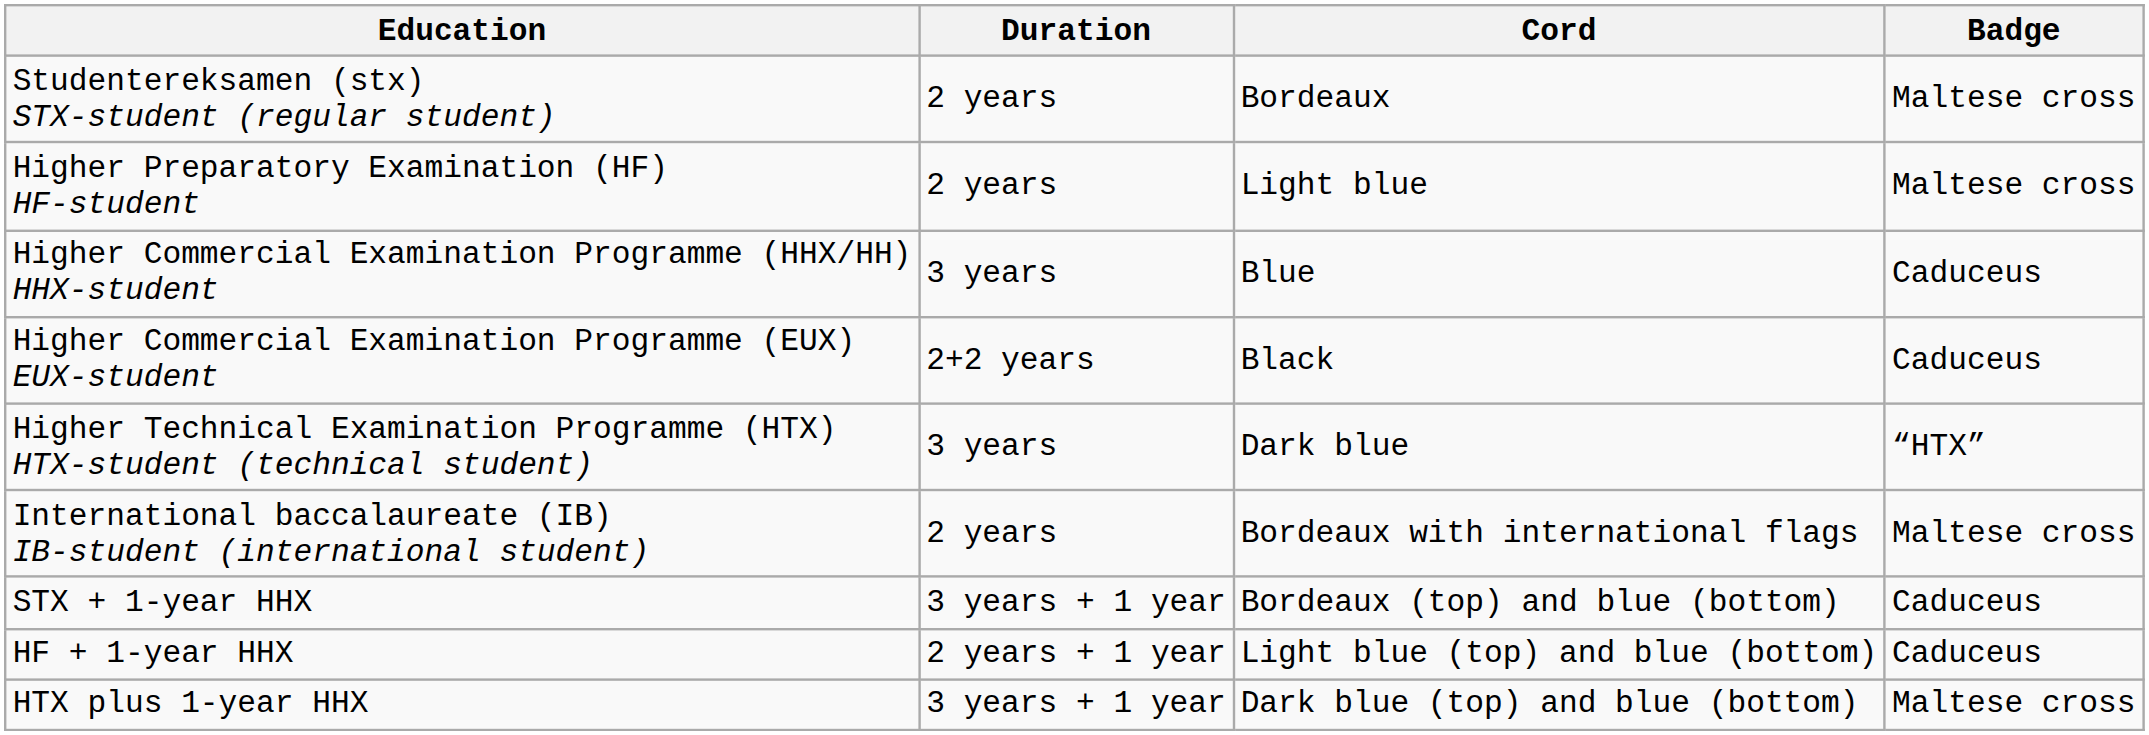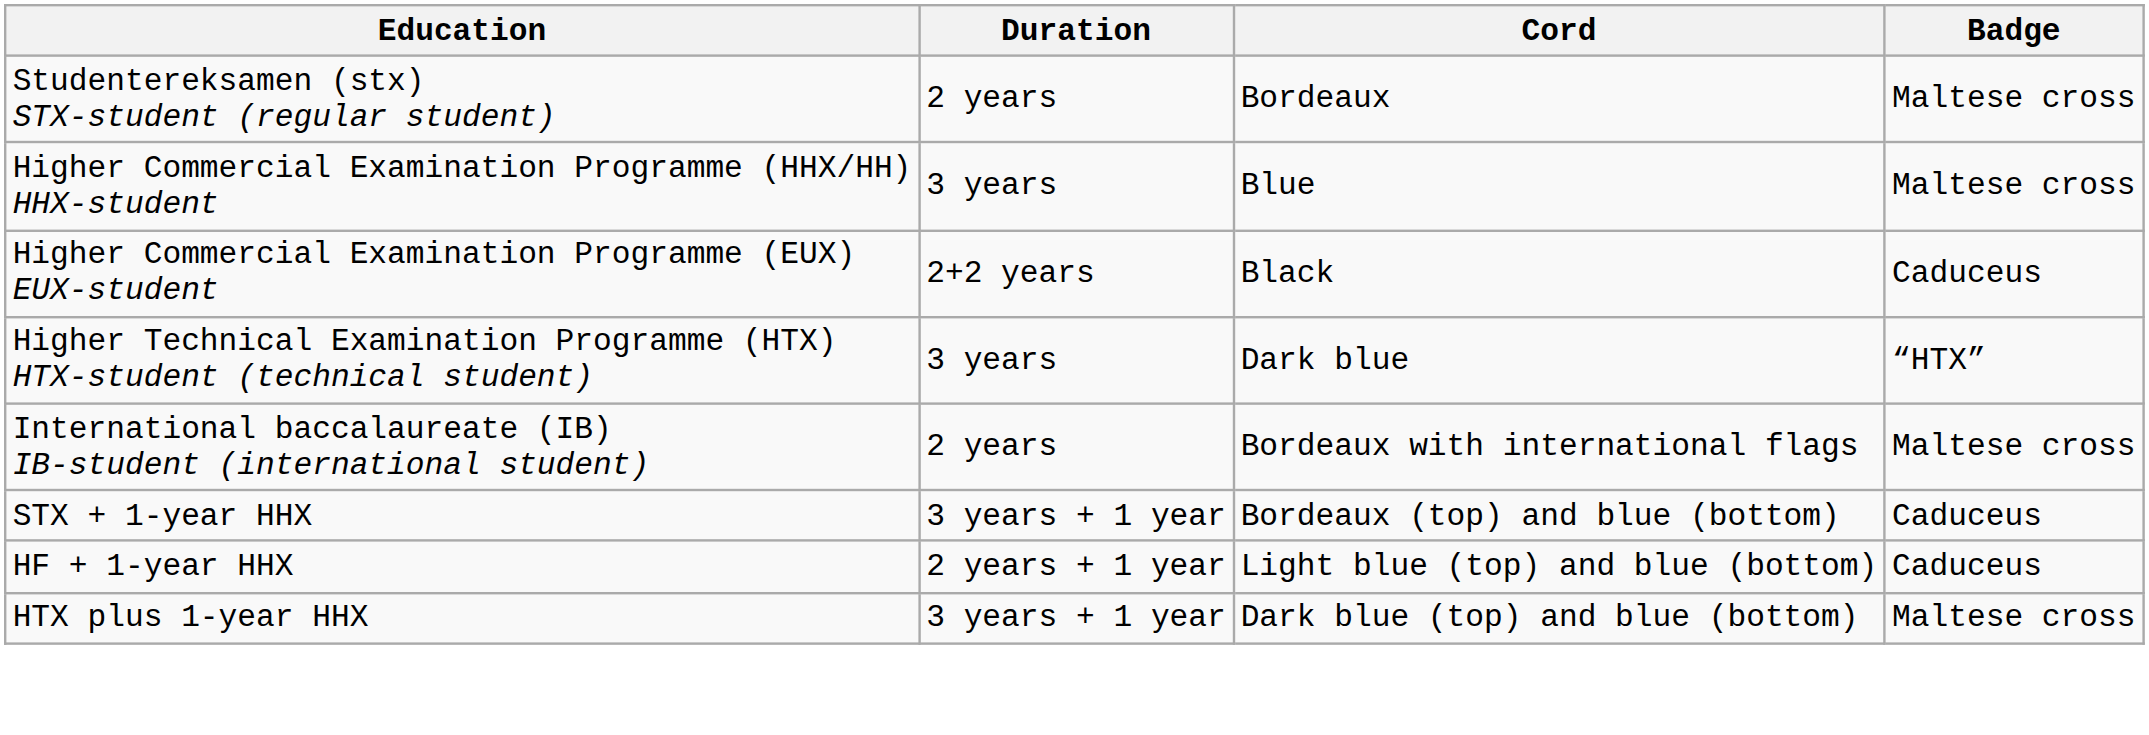- row: Higher Preparatory Examination (HF) HF-student | 2 years | Light blue | Maltese cross
Higher Commercial Examination Programme (HHX/HH) HHX-student | Badge: Caduceus -> Maltese cross
